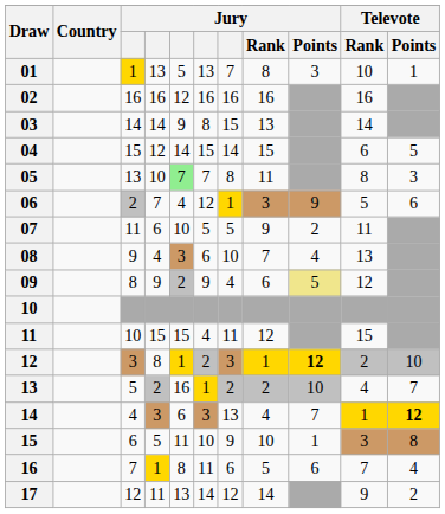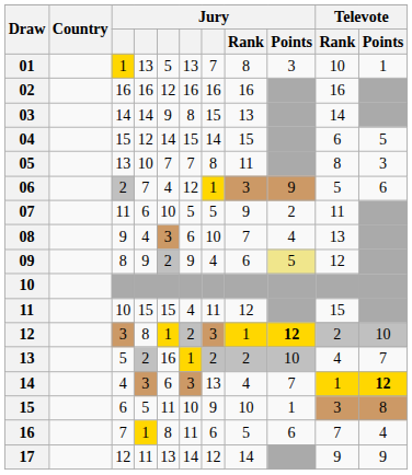05 | column 5: lightgreen background -> no background
17 | Televote / Points: 2 -> 9
